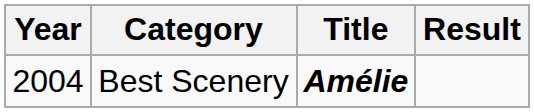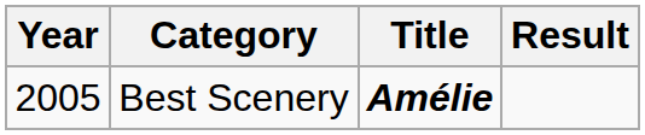Best Scenery | Year: 2004 -> 2005
